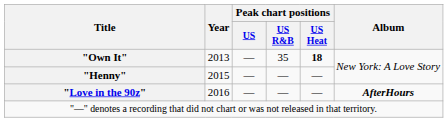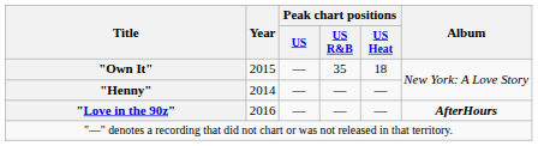"Own It" | Year: 2013 -> 2015
"Own It" | Peak chart positions / US Heat: bold -> normal
"Henny" | Year: 2015 -> 2014
